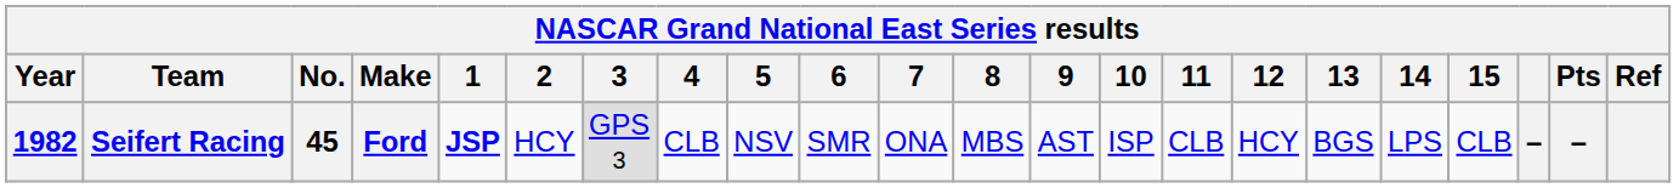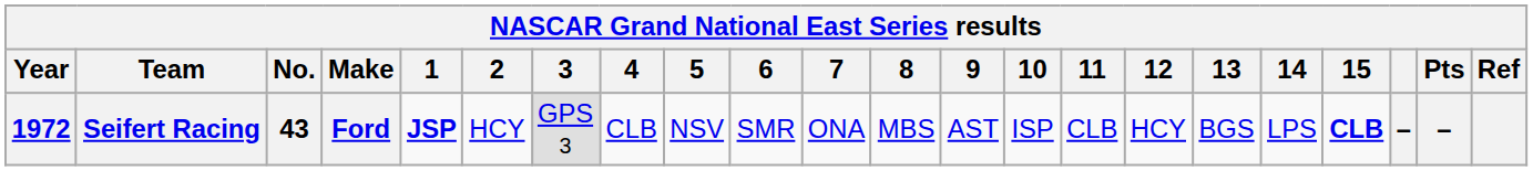Seifert Racing | Year: 1982 -> 1972
Seifert Racing | No.: 45 -> 43
Seifert Racing | 15: normal -> bold
